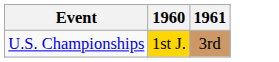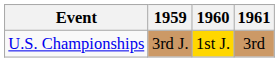+ column: 1959 | 3rd J.
